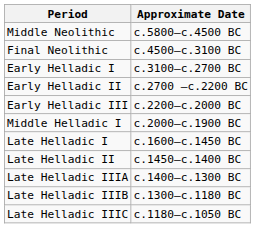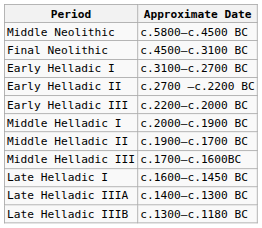+ row: Middle Helladic II | c.1900–c.1700 BC
+ row: Middle Helladic III | c.1700–c.1600BC
- row: Late Helladic II | c.1450–c.1400 BC
- row: Late Helladic IIIC | c.1180–c.1050 BC
